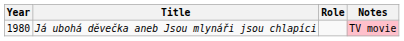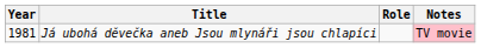Já ubohá děvečka aneb Jsou mlynáři jsou chlapíci | Year: 1980 -> 1981
